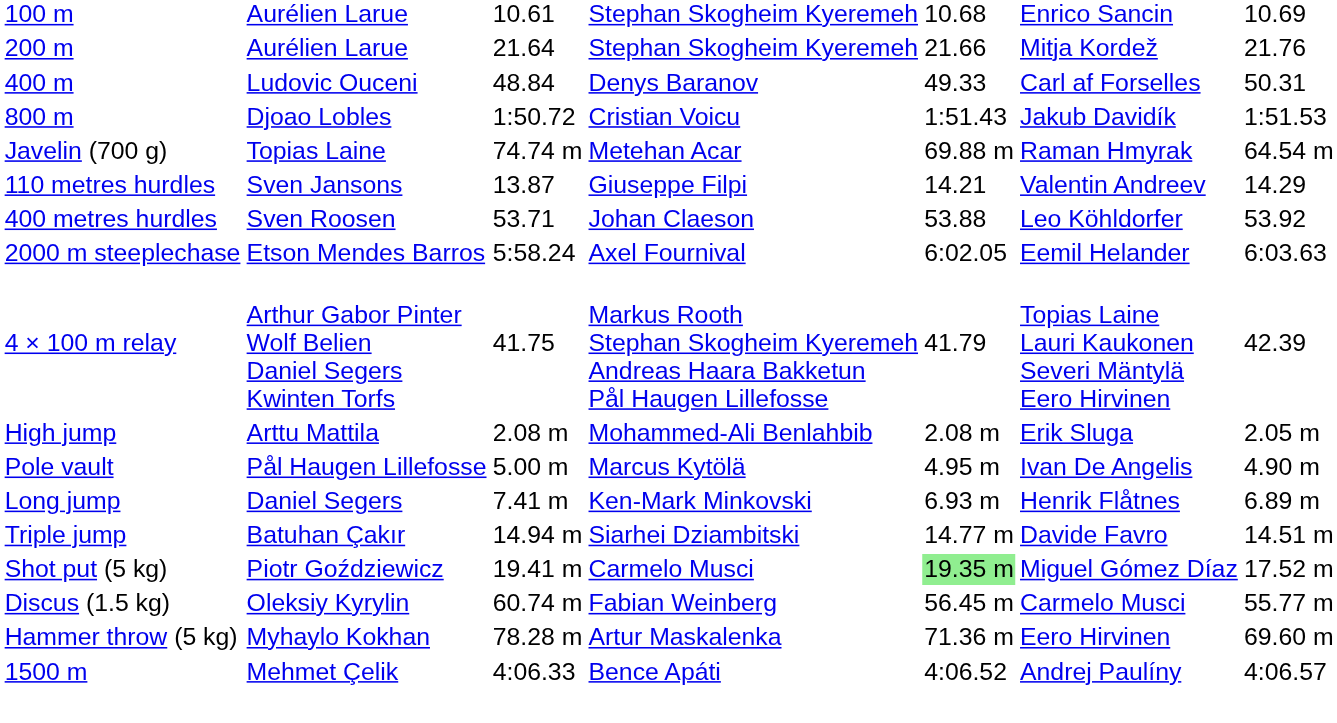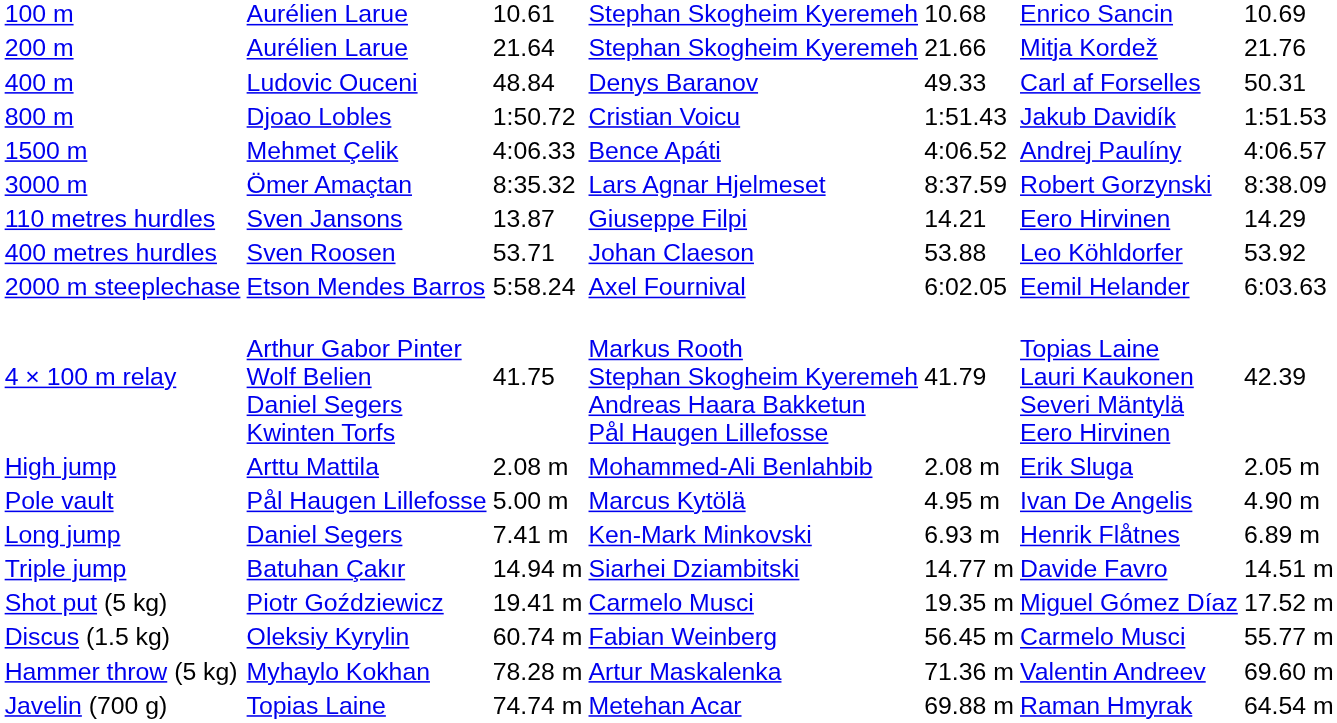rows swapped: 1500 m <-> Javelin (700 g)
+ row: 3000 m | Ömer Amaçtan | 8:35.32 | Lars Agnar Hjelmeset | 8:37.59 | Robert Gorzynski | 8:38.09
110 metres hurdles | column 6: Valentin Andreev -> Eero Hirvinen
Shot put (5 kg) | column 5: lightgreen background -> no background
Hammer throw (5 kg) | column 6: Eero Hirvinen -> Valentin Andreev
